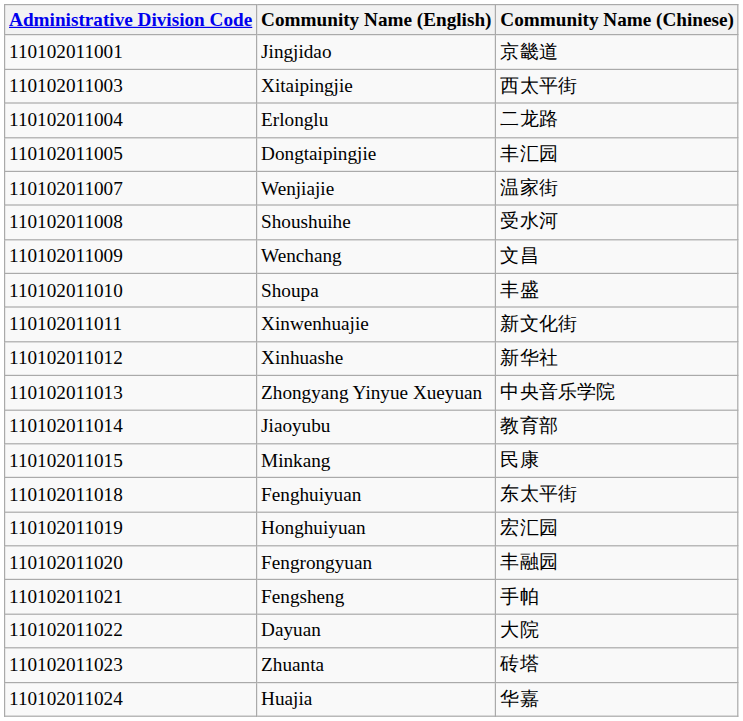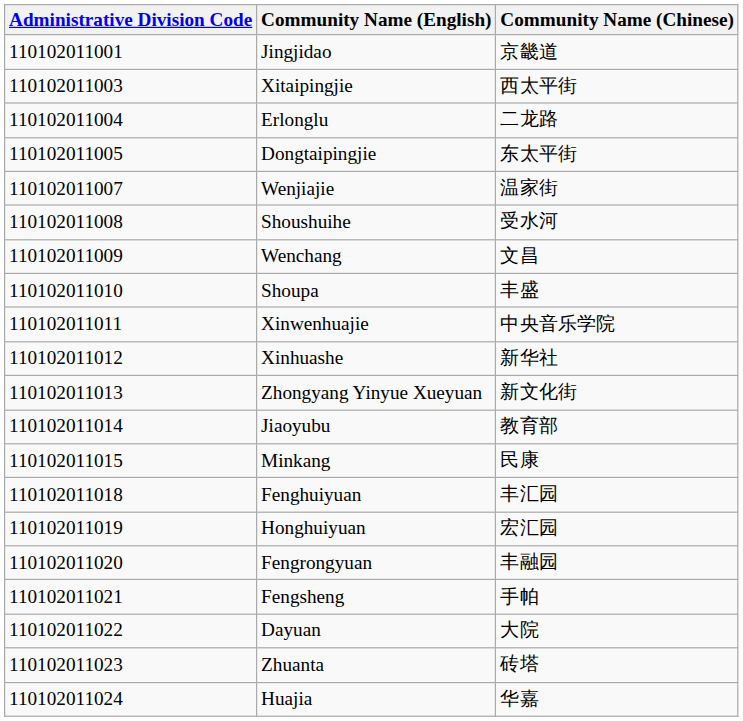Dongtaipingjie | Community Name (Chinese): 丰汇园 -> 东太平街
Xinwenhuajie | Community Name (Chinese): 新文化街 -> 中央音乐学院
Zhongyang Yinyue Xueyuan | Community Name (Chinese): 中央音乐学院 -> 新文化街
Fenghuiyuan | Community Name (Chinese): 东太平街 -> 丰汇园
